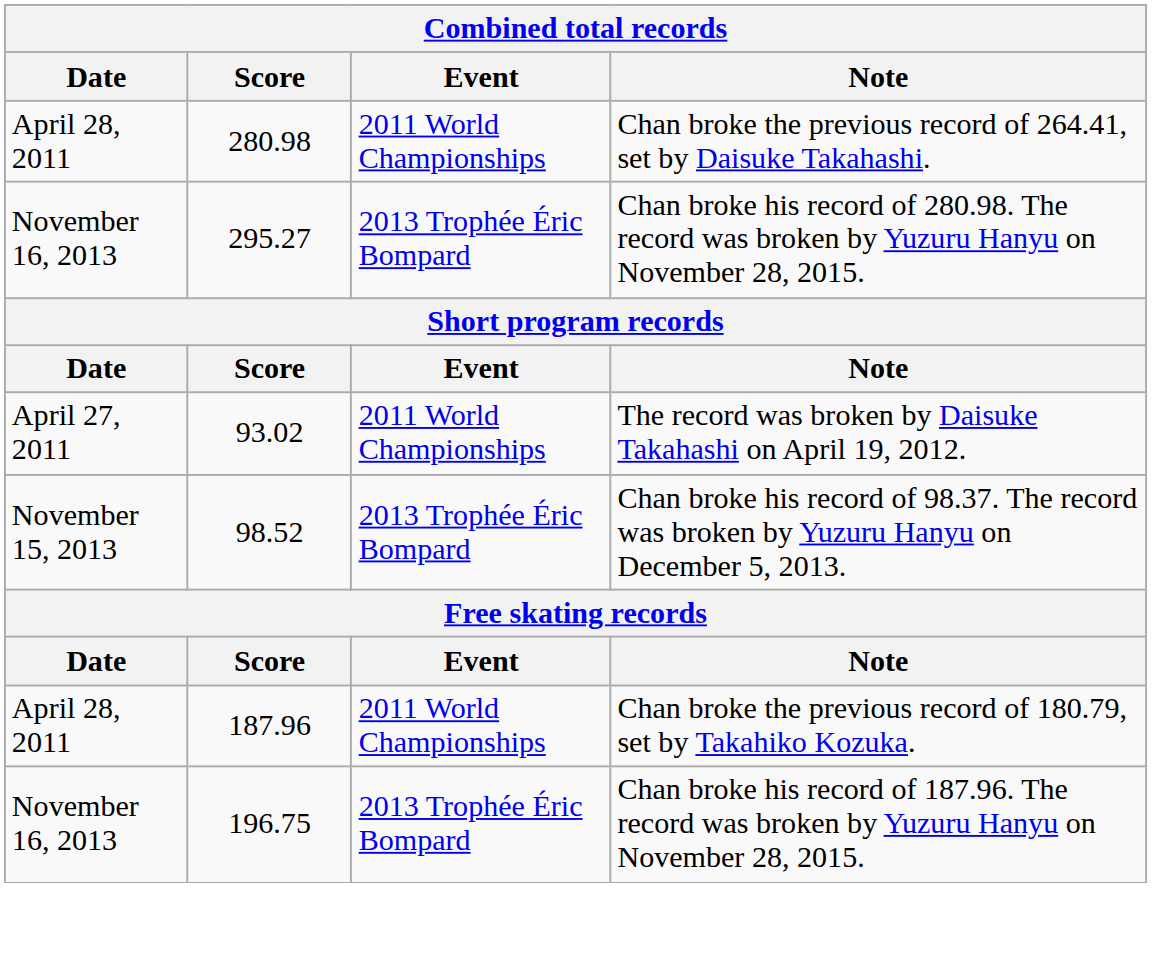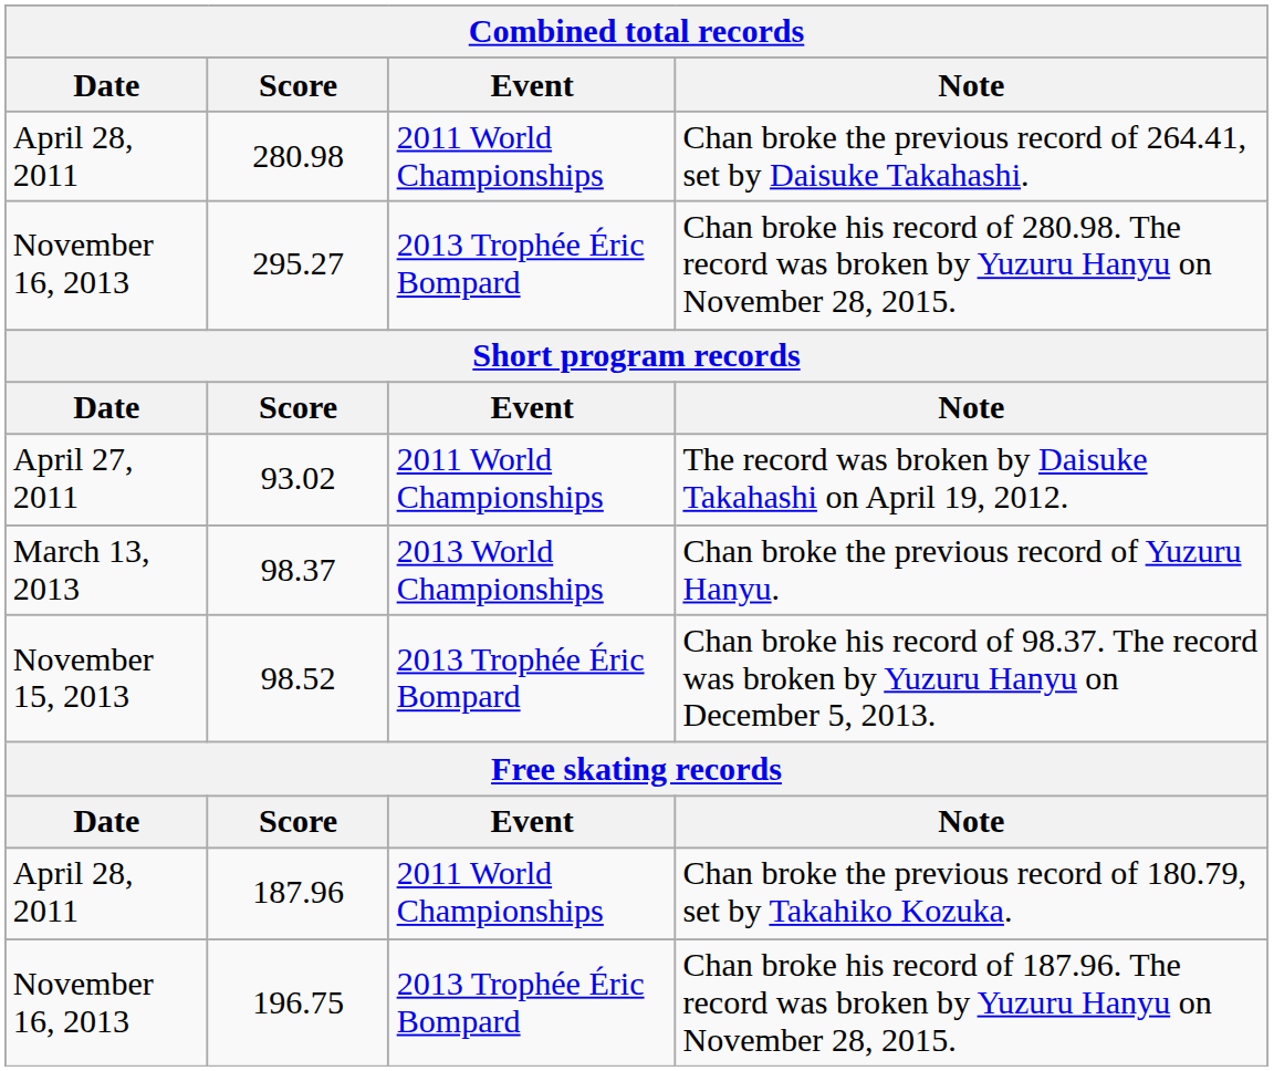+ row: March 13, 2013 | 98.37 | 2013 World Championships | Chan broke the previous record of Yuzuru Hanyu.
